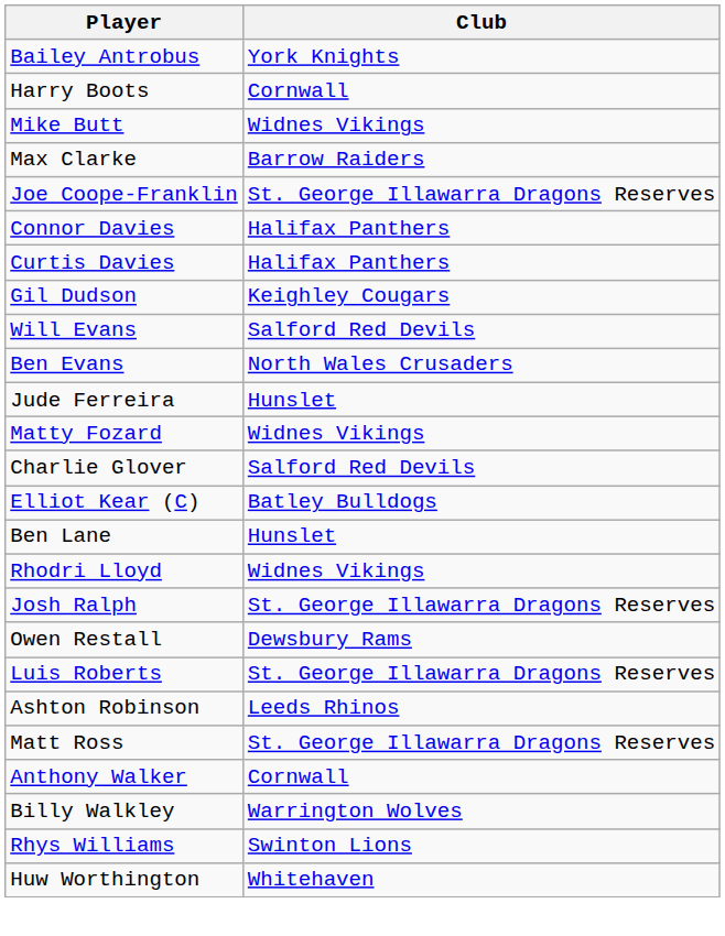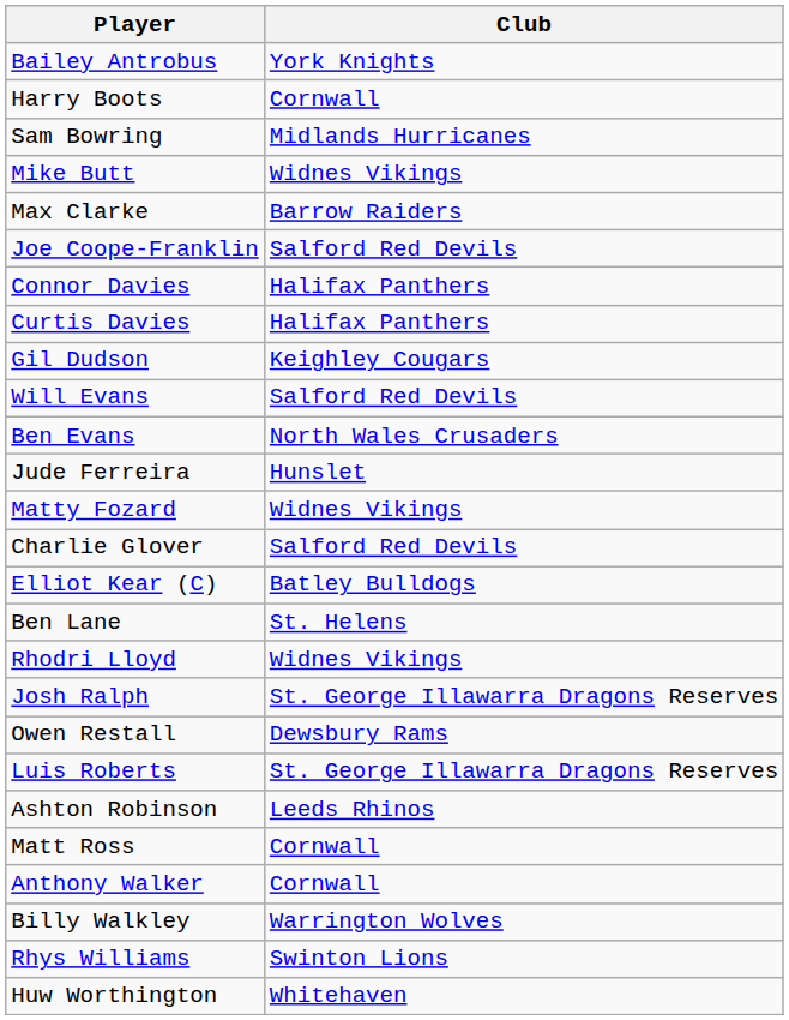+ row: Sam Bowring | Midlands Hurricanes
Joe Coope-Franklin | Club: St. George Illawarra Dragons Reserves -> Salford Red Devils
Ben Lane | Club: Hunslet -> St. Helens
Matt Ross | Club: St. George Illawarra Dragons Reserves -> Cornwall
